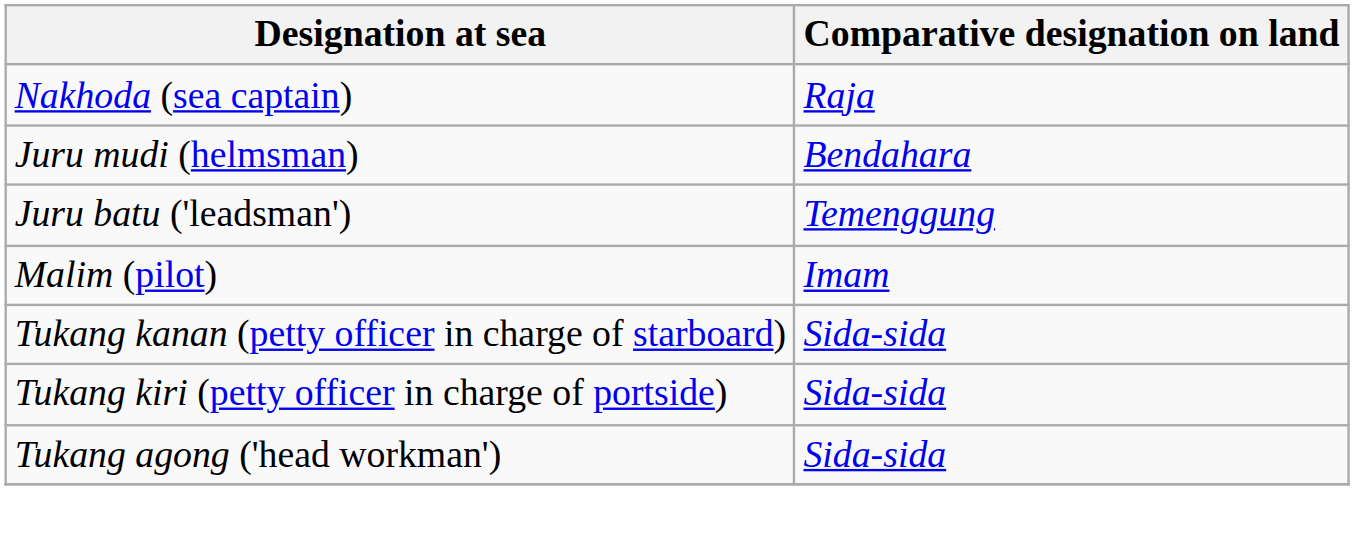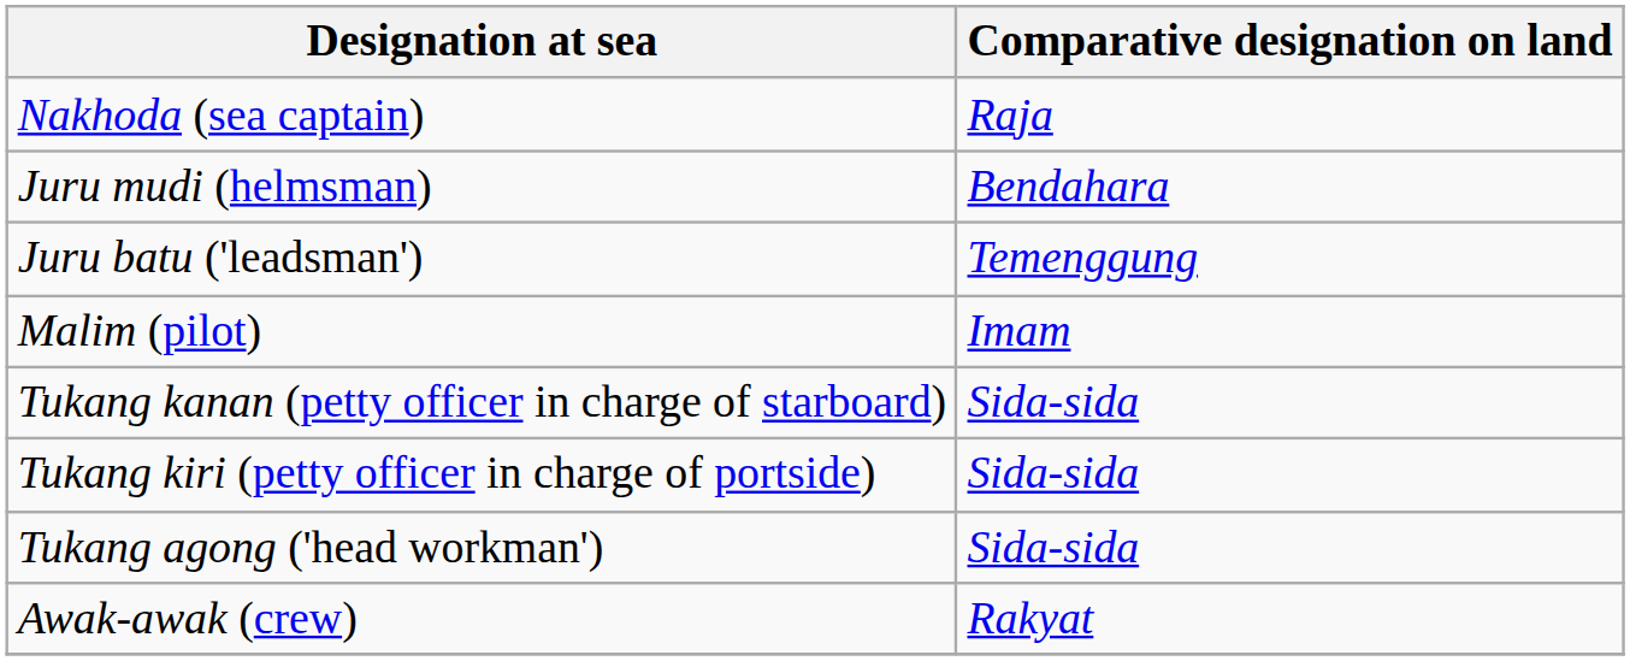+ row: Awak-awak (crew) | Rakyat
